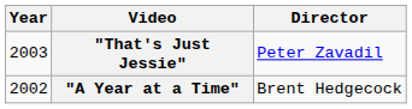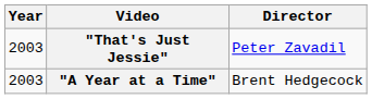"A Year at a Time" | Year: 2002 -> 2003
